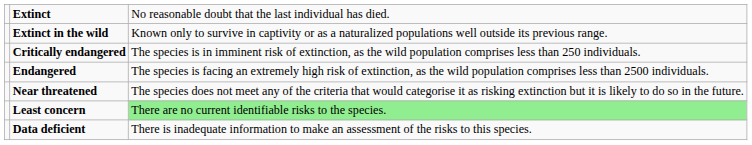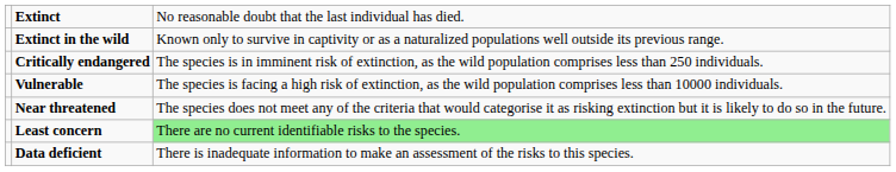- row: Endangered | The species is facing an extremely high risk of extinction, as the wild population comprises less than 2500 individuals.
+ row: Vulnerable | The species is facing a high risk of extinction, as the wild population comprises less than 10000 individuals.
